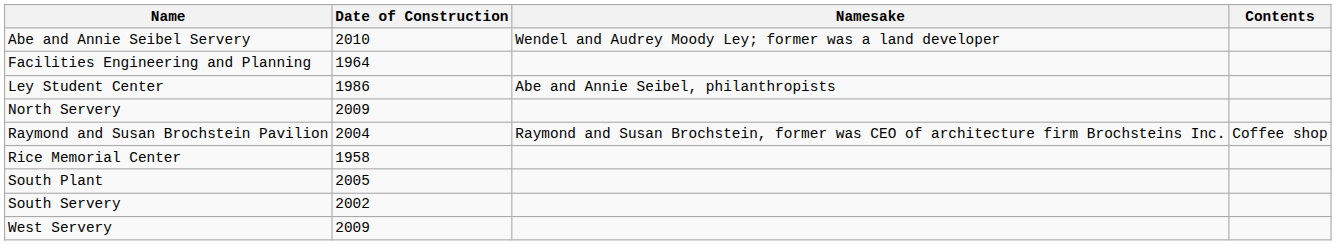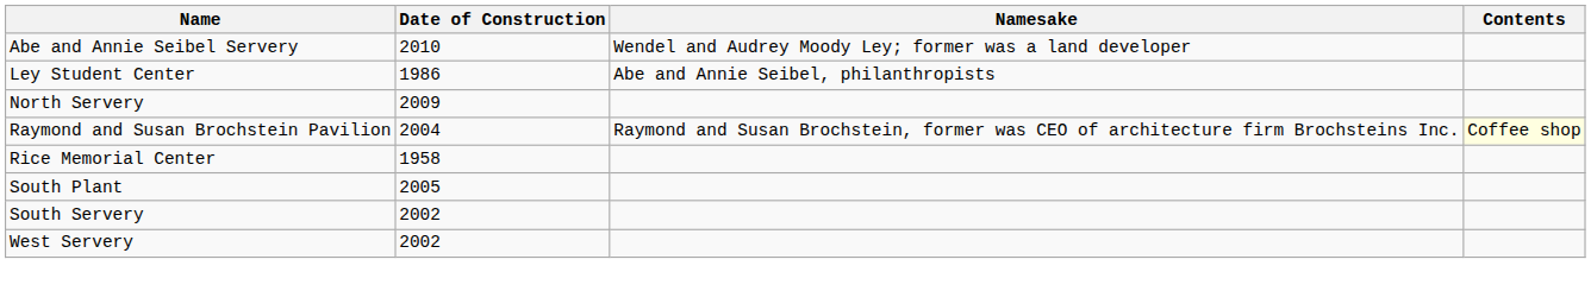- row: Facilities Engineering and Planning | 1964
Raymond and Susan Brochstein Pavilion | Contents: no background -> lightyellow background
West Servery | Date of Construction: 2009 -> 2002
